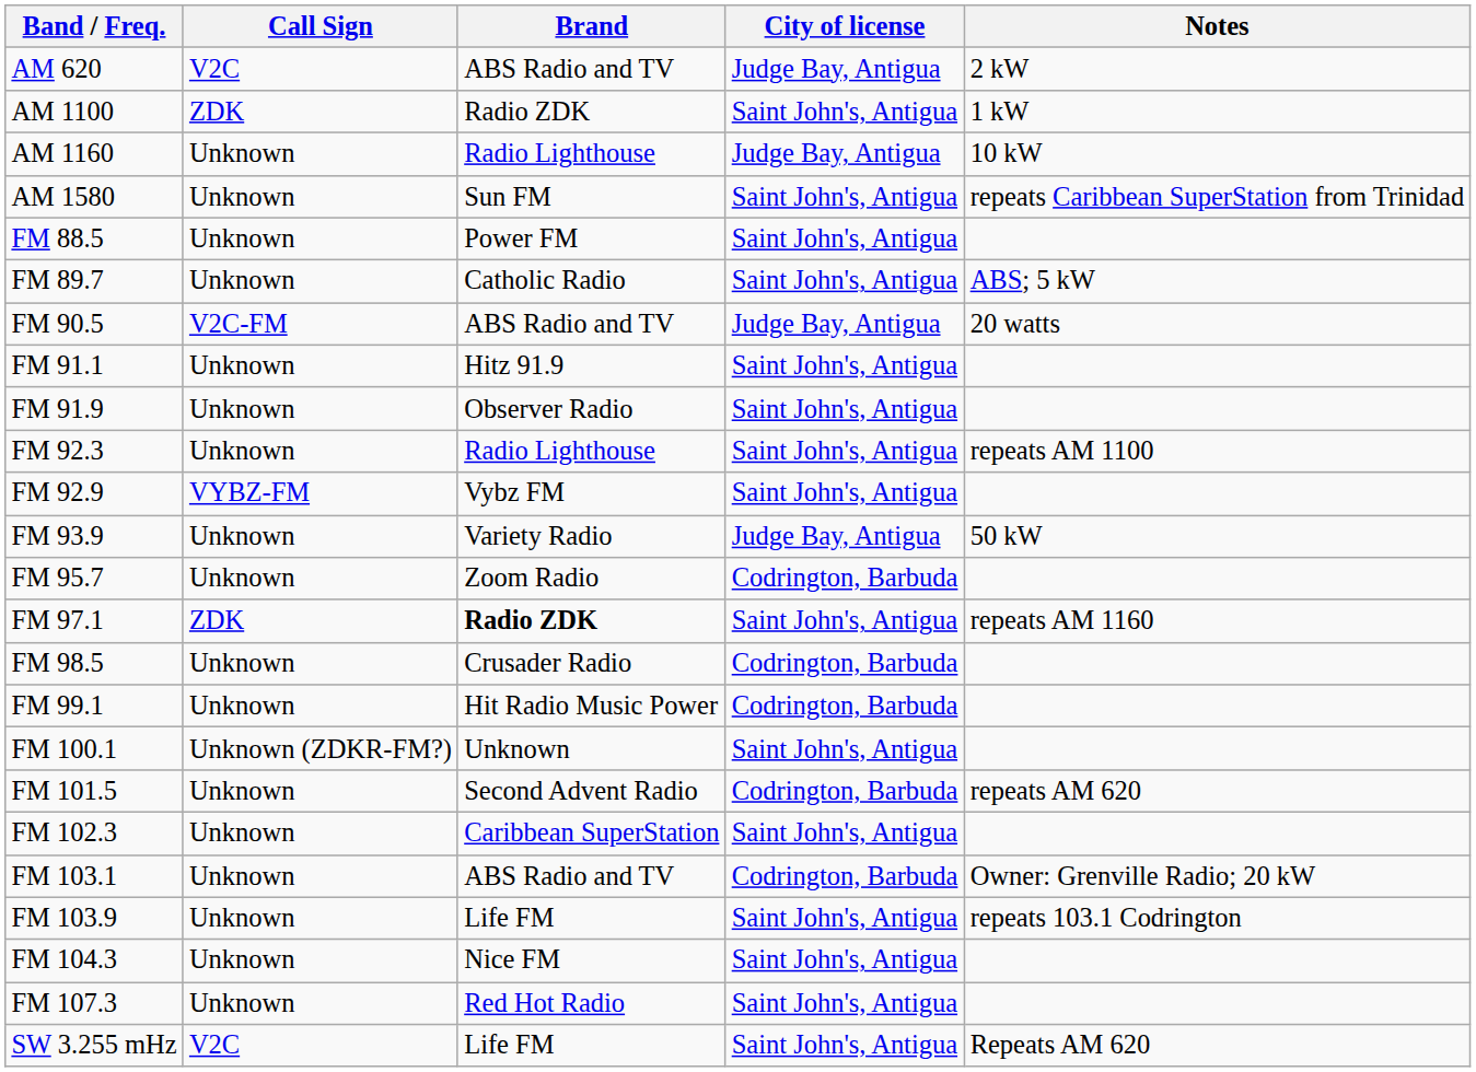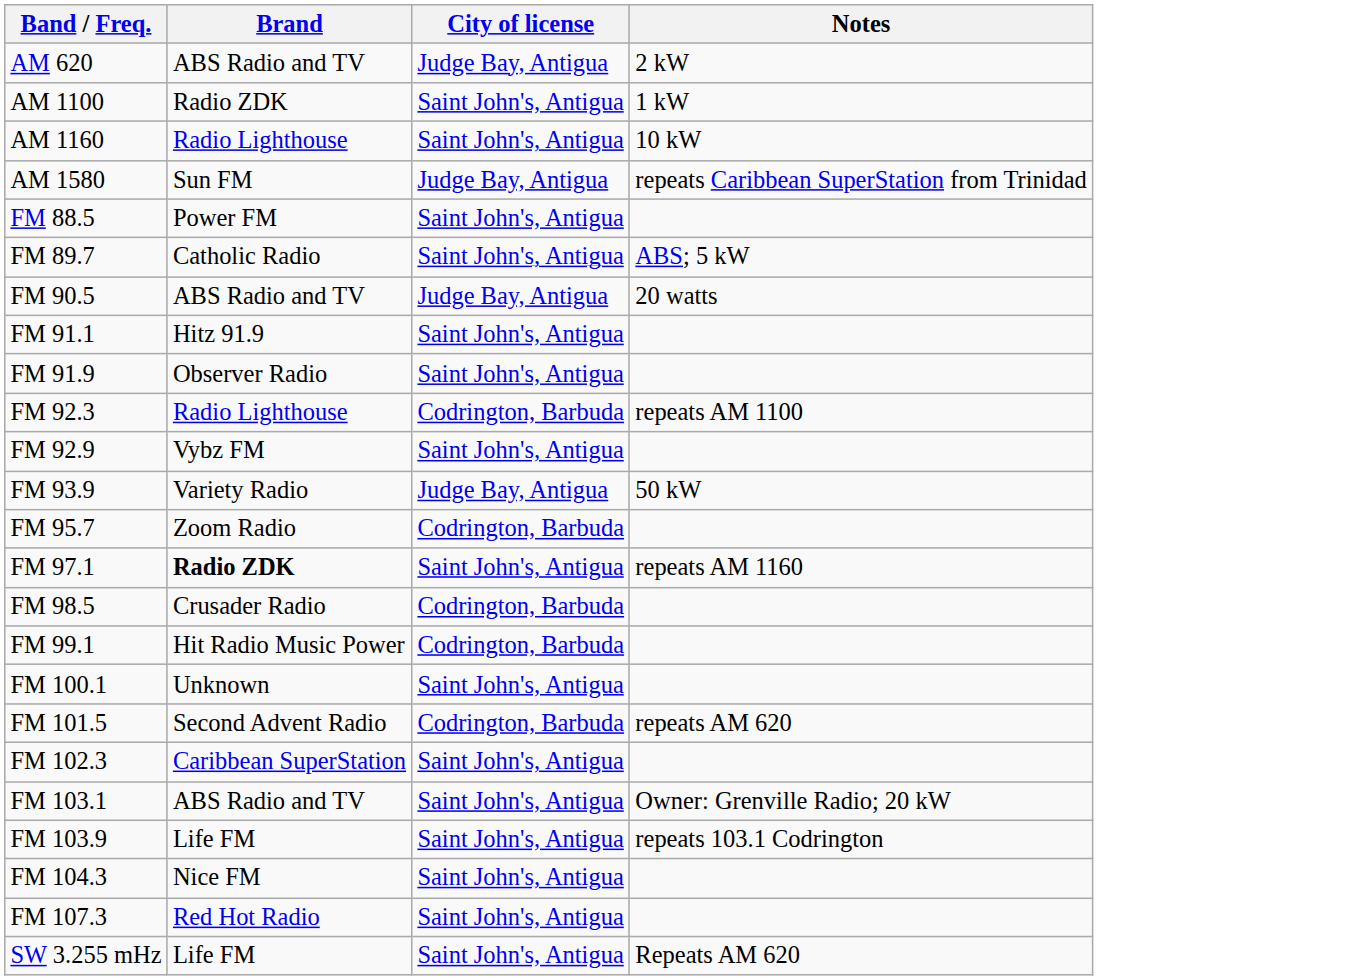- column: Call Sign | V2C | ZDK | Unknown | Unknown | Unknown | Unknown | V2C-FM | Unknown | Unknown | Unknown | VYBZ-FM | Unknown | Unknown | ZDK | Unknown | Unknown | Unknown (ZDKR-FM?) | Unknown | Unknown | Unknown | Unknown | Unknown | Unknown | V2C
AM 1160 | City of license: Judge Bay, Antigua -> Saint John's, Antigua
AM 1580 | City of license: Saint John's, Antigua -> Judge Bay, Antigua
FM 92.3 | City of license: Saint John's, Antigua -> Codrington, Barbuda
FM 103.1 | City of license: Codrington, Barbuda -> Saint John's, Antigua
